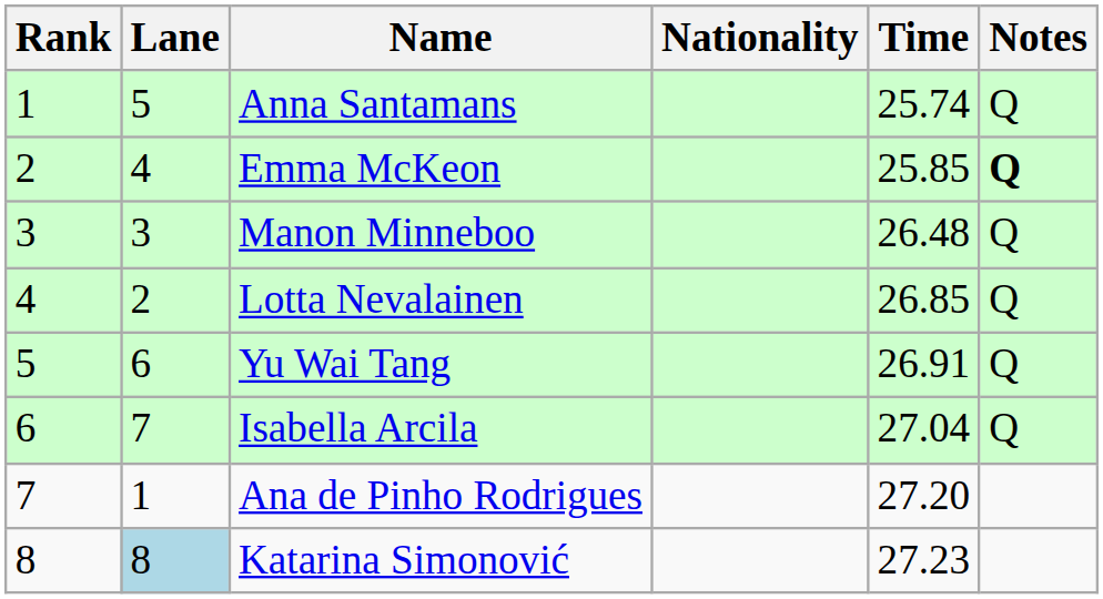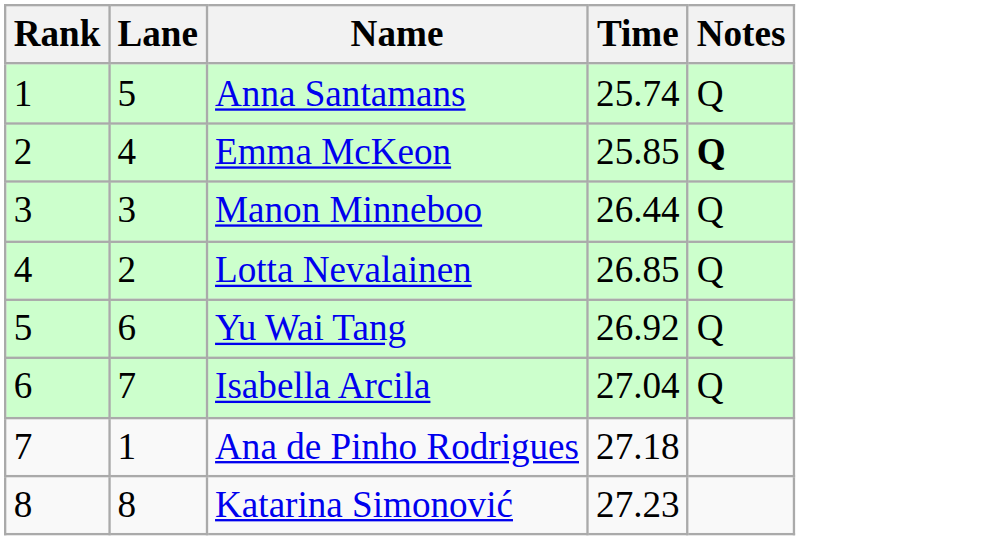- column: Nationality
Manon Minneboo | Time: 26.48 -> 26.44
Yu Wai Tang | Time: 26.91 -> 26.92
Ana de Pinho Rodrigues | Time: 27.20 -> 27.18
Katarina Simonović | Lane: lightblue background -> no background
